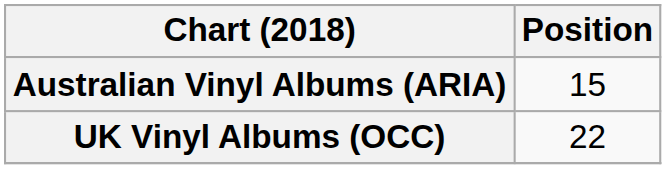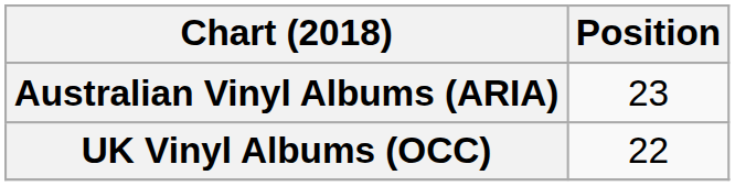Australian Vinyl Albums (ARIA) | Position: 15 -> 23
